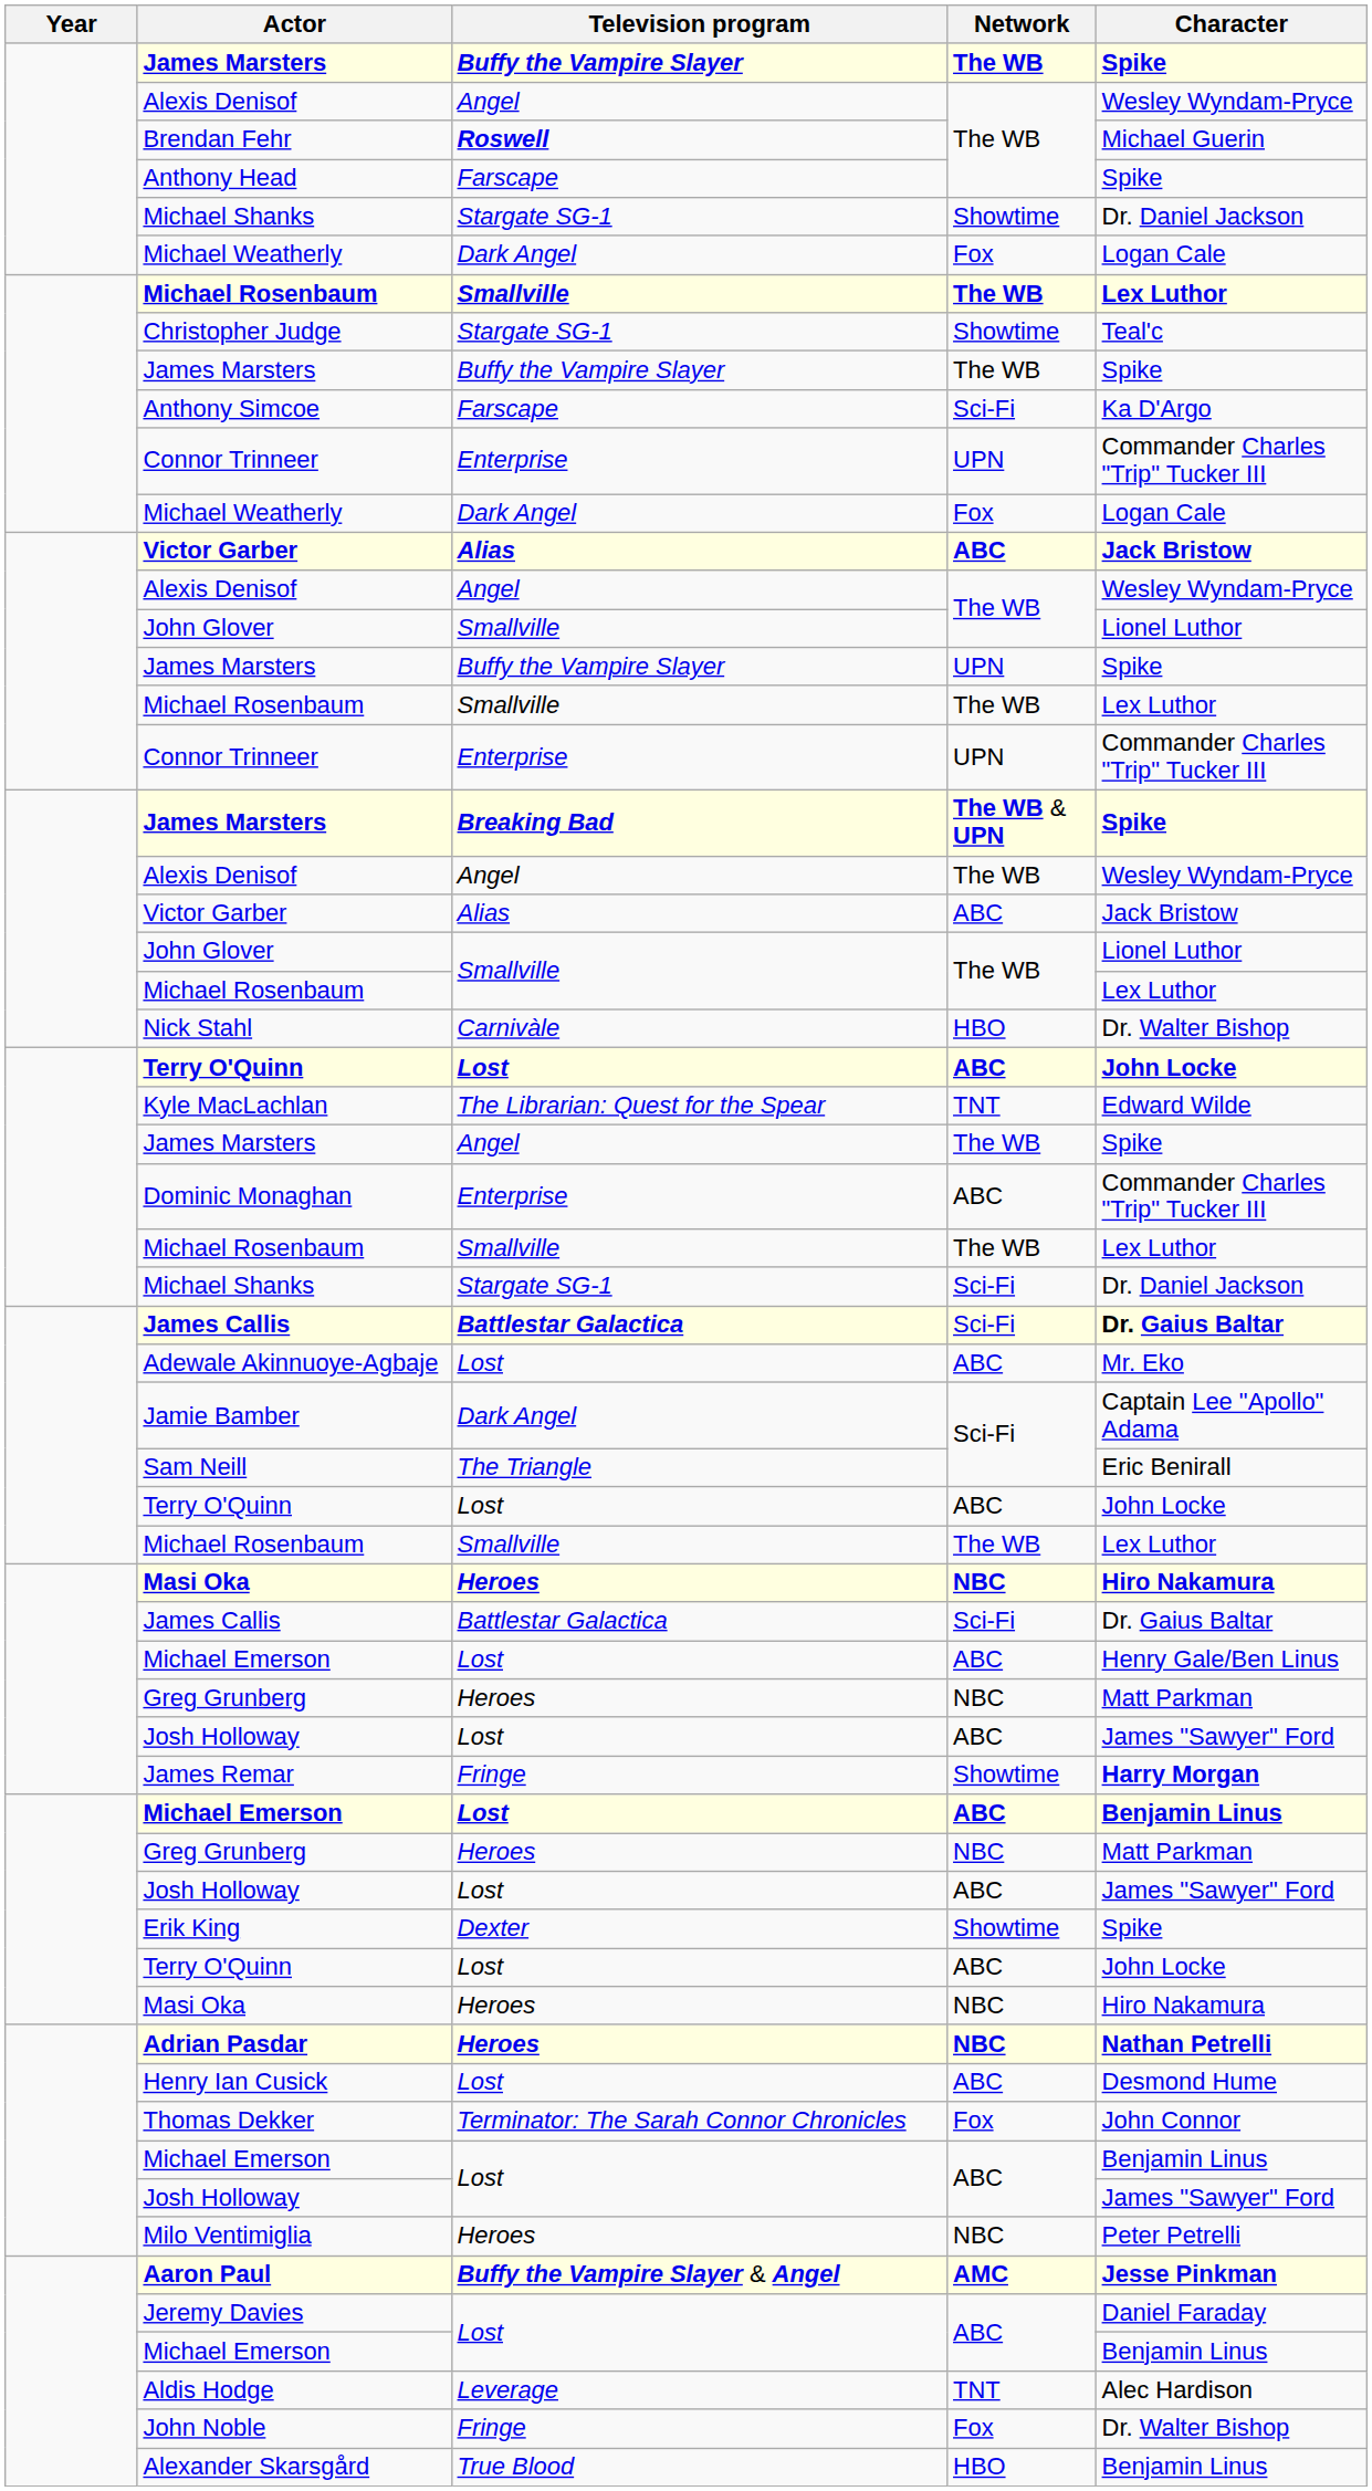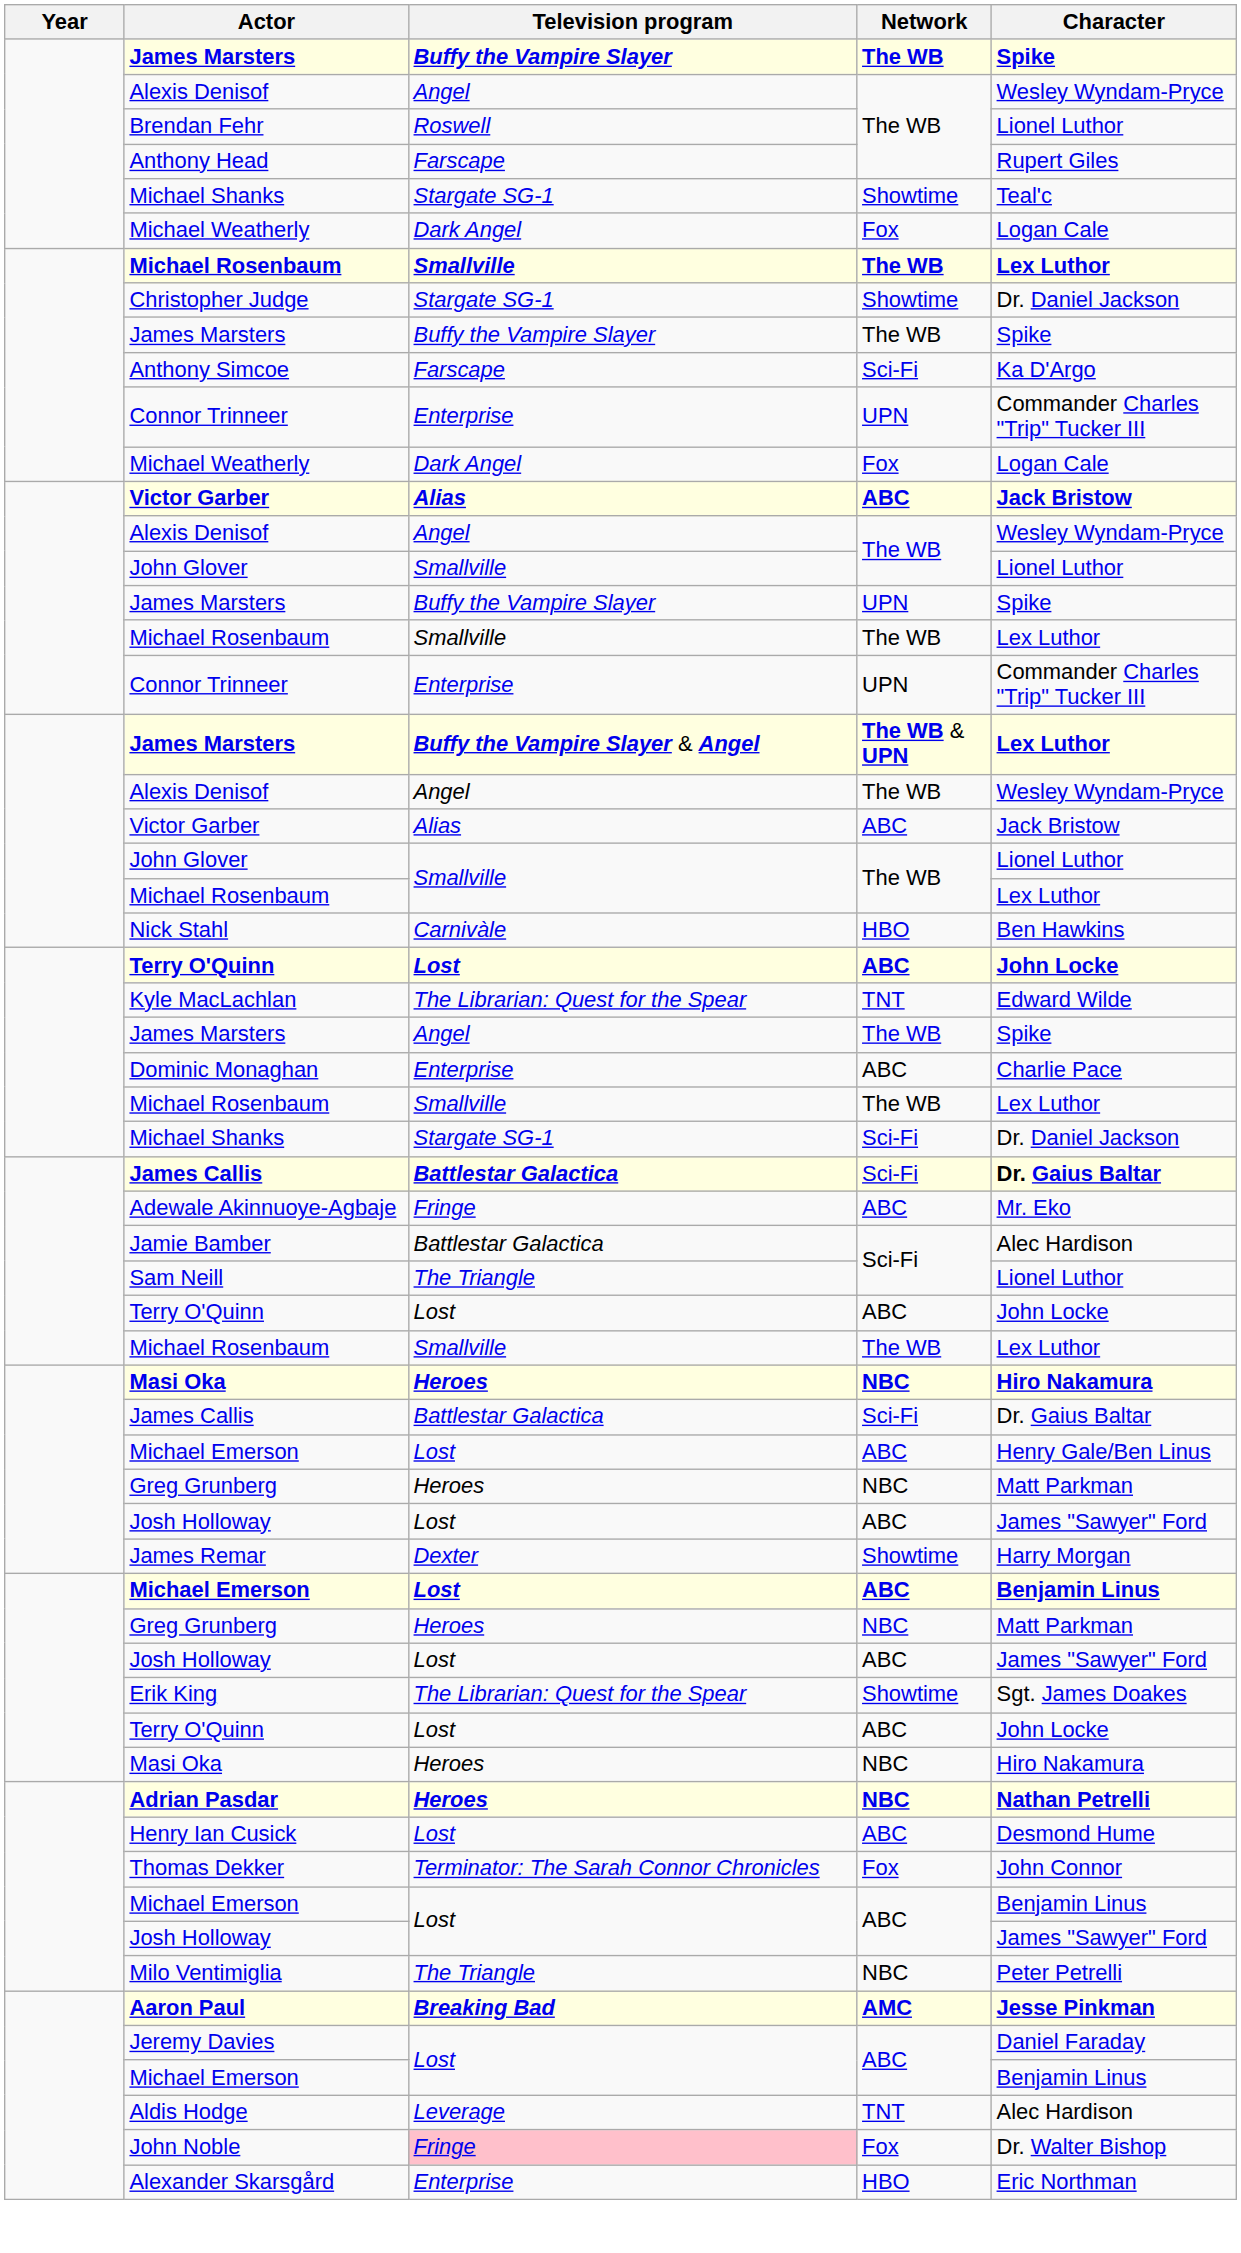Brendan Fehr | Television program: bold -> normal
Brendan Fehr | Character: Michael Guerin -> Lionel Luthor
Anthony Head | Character: Spike -> Rupert Giles
Michael Shanks / Showtime | Character: Dr. Daniel Jackson -> Teal'c
Christopher Judge | Character: Teal'c -> Dr. Daniel Jackson
James Marsters / The WB & UPN | Television program: Breaking Bad -> Buffy the Vampire Slayer & Angel
James Marsters / The WB & UPN | Character: Spike -> Lex Luthor
Nick Stahl | Character: Dr. Walter Bishop -> Ben Hawkins
Dominic Monaghan | Character: Commander Charles "Trip" Tucker III -> Charlie Pace
Adewale Akinnuoye-Agbaje | Television program: Lost -> Fringe
Jamie Bamber | Television program: Dark Angel -> Battlestar Galactica
Jamie Bamber | Character: Captain Lee "Apollo" Adama -> Alec Hardison
Sam Neill | Character: Eric Benirall -> Lionel Luthor
James Remar | Television program: Fringe -> Dexter
James Remar | Character: bold -> normal
Erik King | Television program: Dexter -> The Librarian: Quest for the Spear
Erik King | Character: Spike -> Sgt. James Doakes
Milo Ventimiglia | Television program: Heroes -> The Triangle
Aaron Paul | Television program: Buffy the Vampire Slayer & Angel -> Breaking Bad
John Noble | Television program: no background -> pink background
Alexander Skarsgård | Television program: True Blood -> Enterprise
Alexander Skarsgård | Character: Benjamin Linus -> Eric Northman
